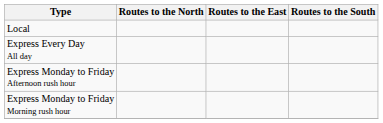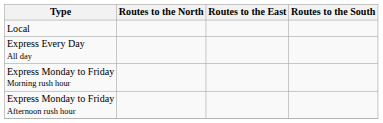rows swapped: Express Monday to Friday Morning rush hour <-> Express Monday to Friday Afternoon rush hour
